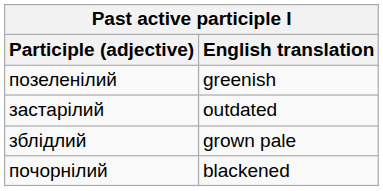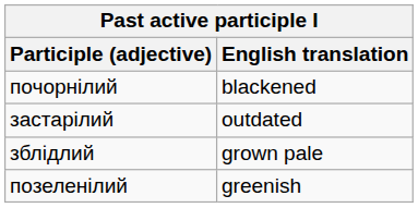rows swapped: почорнілий <-> позеленілий
